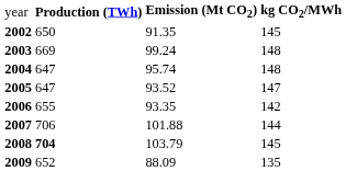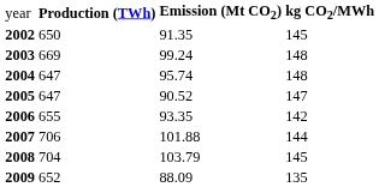2005 | column 3: 93.52 -> 90.52
2008 | column 2: bold -> normal
